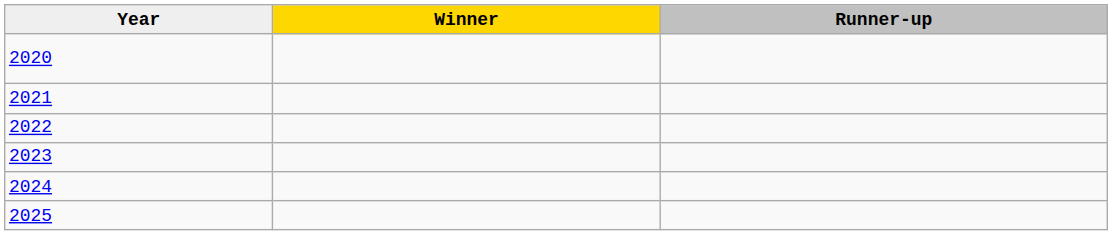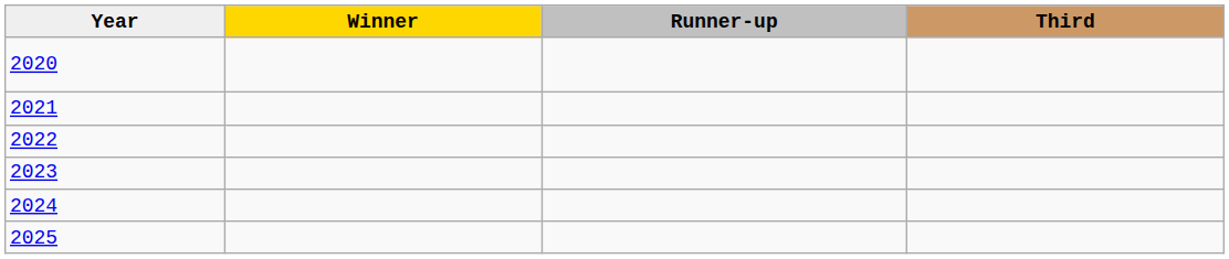+ column: Third
